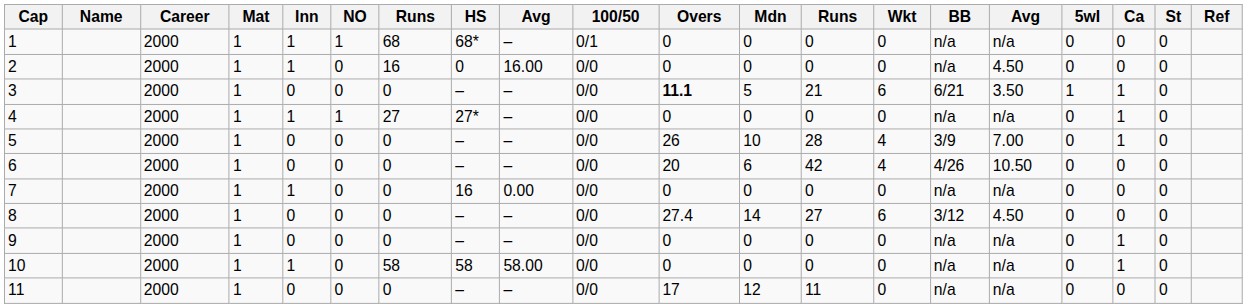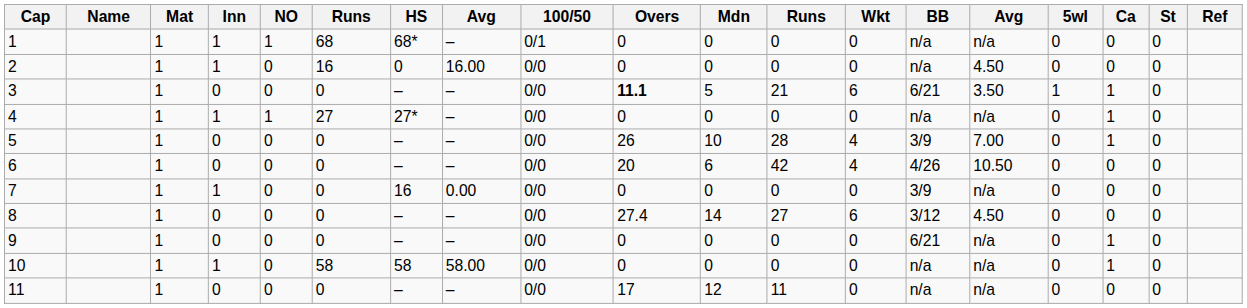- column: Career | 2000 | 2000 | 2000 | 2000 | 2000 | 2000 | 2000 | 2000 | 2000 | 2000 | 2000
7 | BB: n/a -> 3/9
9 | BB: n/a -> 6/21
